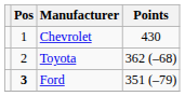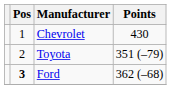Toyota | Points: 362 (–68) -> 351 (–79)
Ford | Points: 351 (–79) -> 362 (–68)
